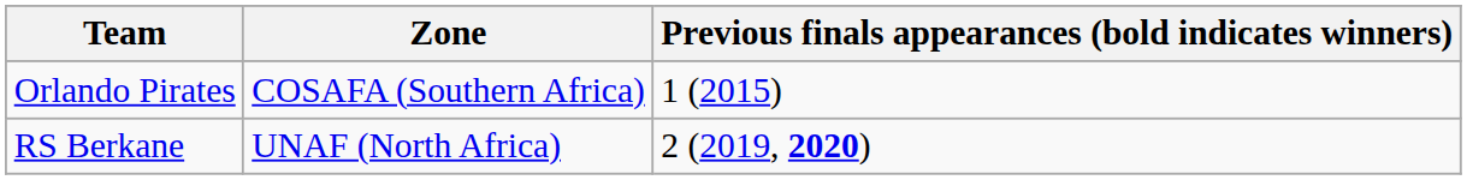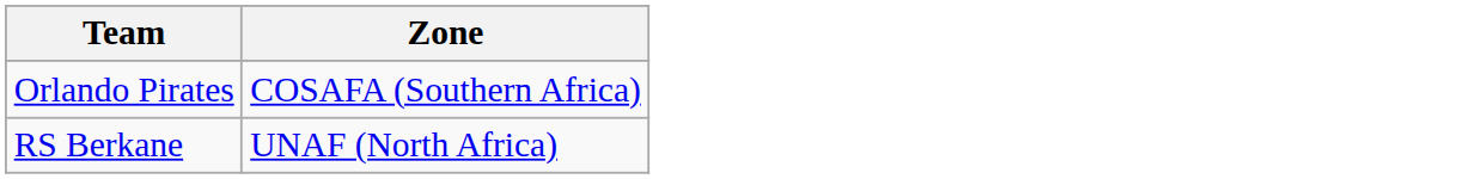- column: Previous finals appearances (bold indicates winners) | 1 (2015) | 2 (2019, 2020)
